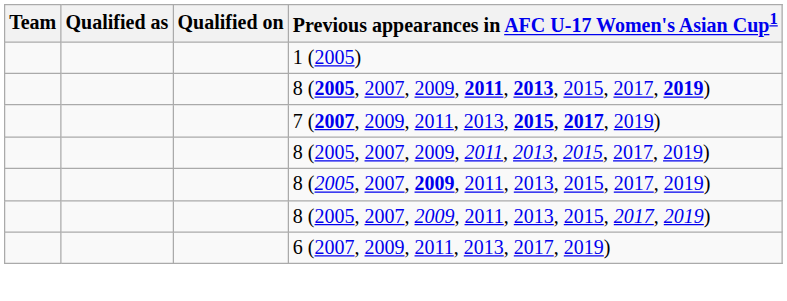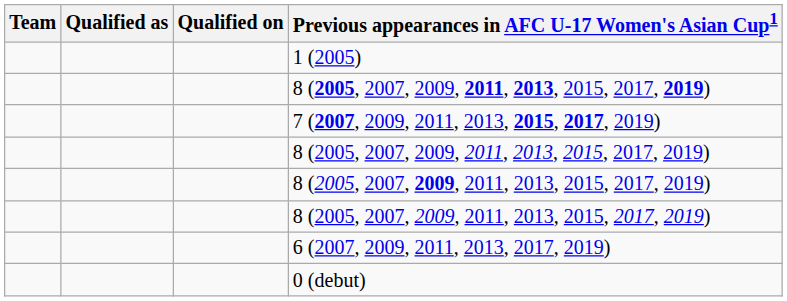+ row: 0 (debut)
